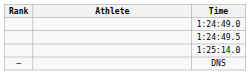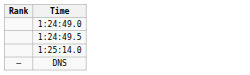- column: Athlete
